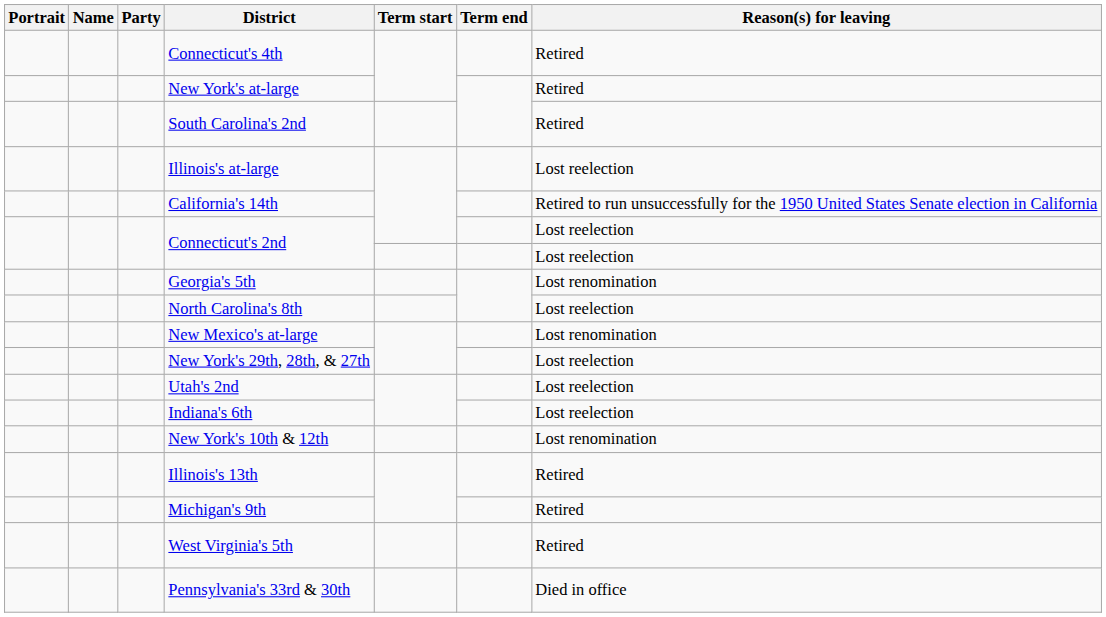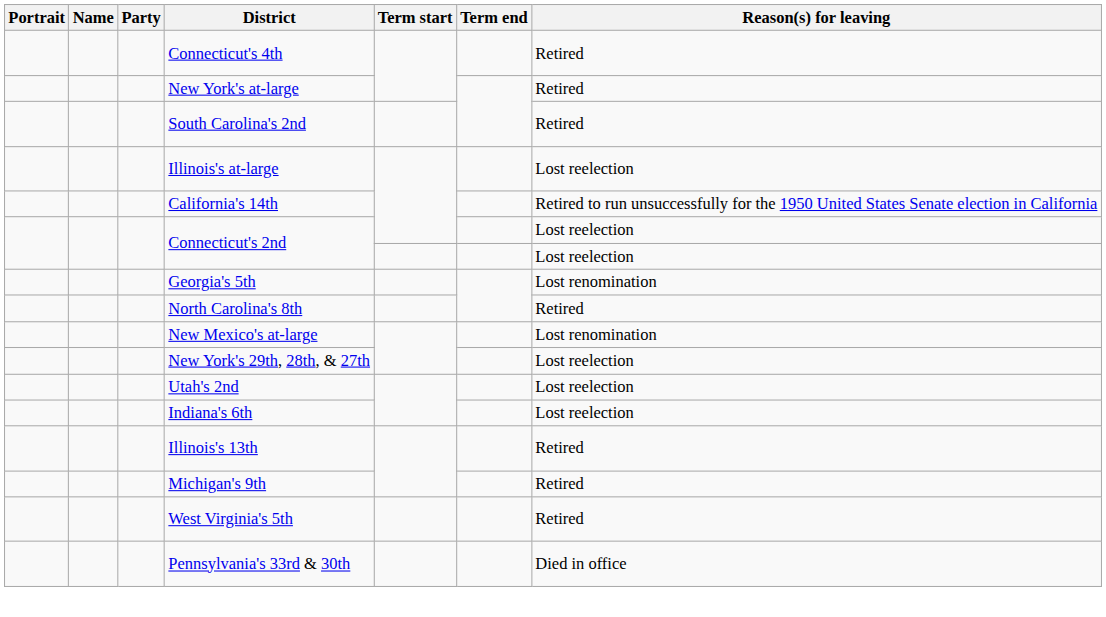North Carolina's 8th | Reason(s) for leaving: Lost reelection -> Retired
- row: New York's 10th & 12th | Lost renomination
